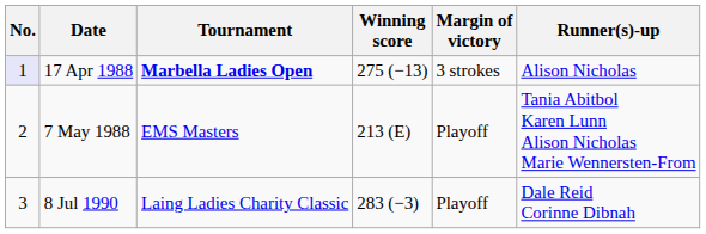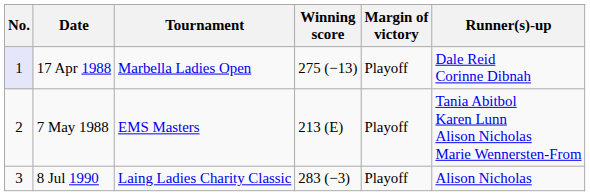17 Apr 1988 | Tournament: bold -> normal
17 Apr 1988 | Margin of victory: 3 strokes -> Playoff
17 Apr 1988 | Runner(s)-up: Alison Nicholas -> Dale Reid Corinne Dibnah
8 Jul 1990 | Runner(s)-up: Dale Reid Corinne Dibnah -> Alison Nicholas
